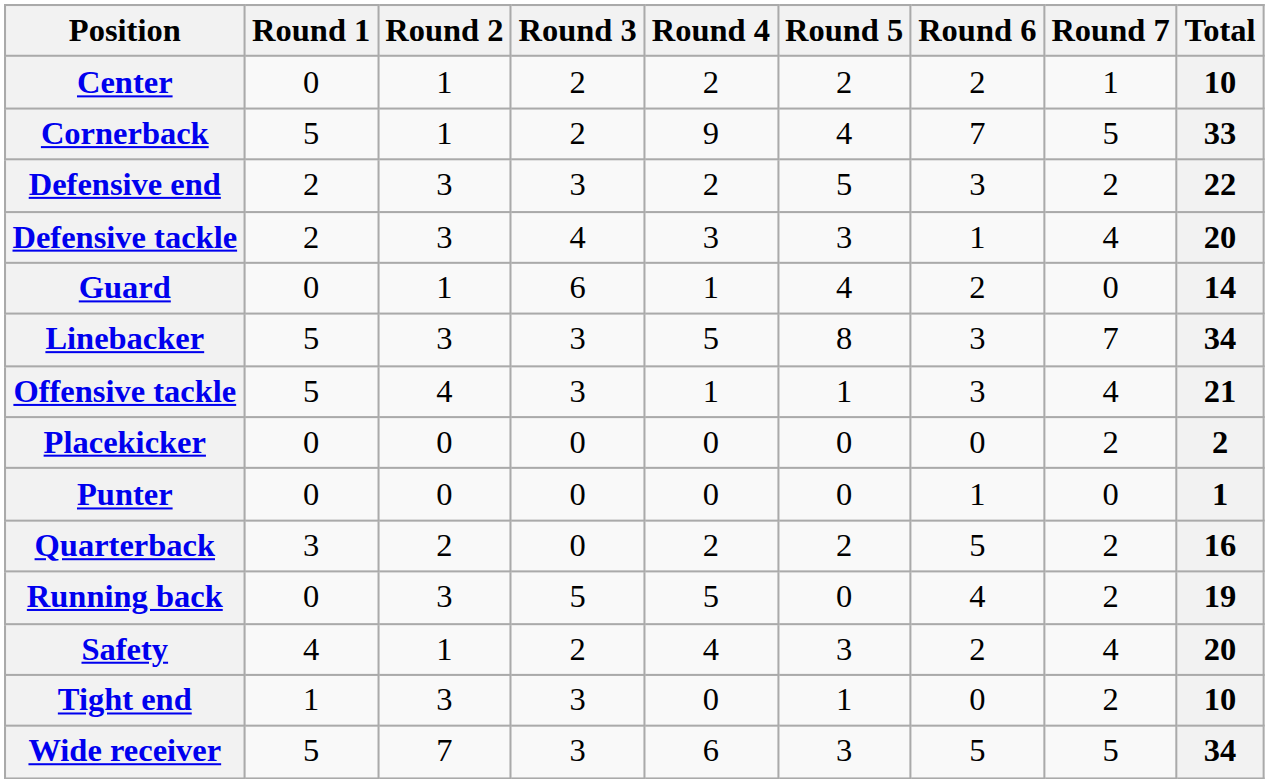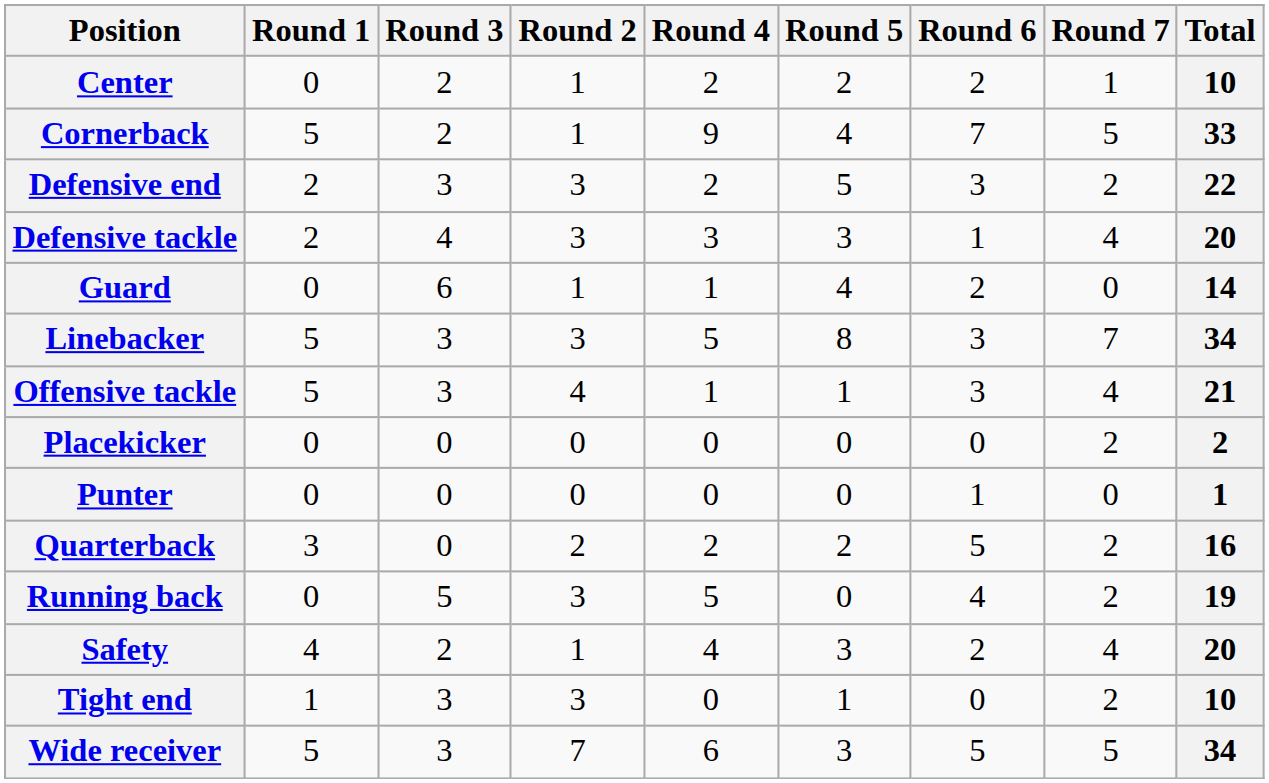columns swapped: Round 2 <-> Round 3
